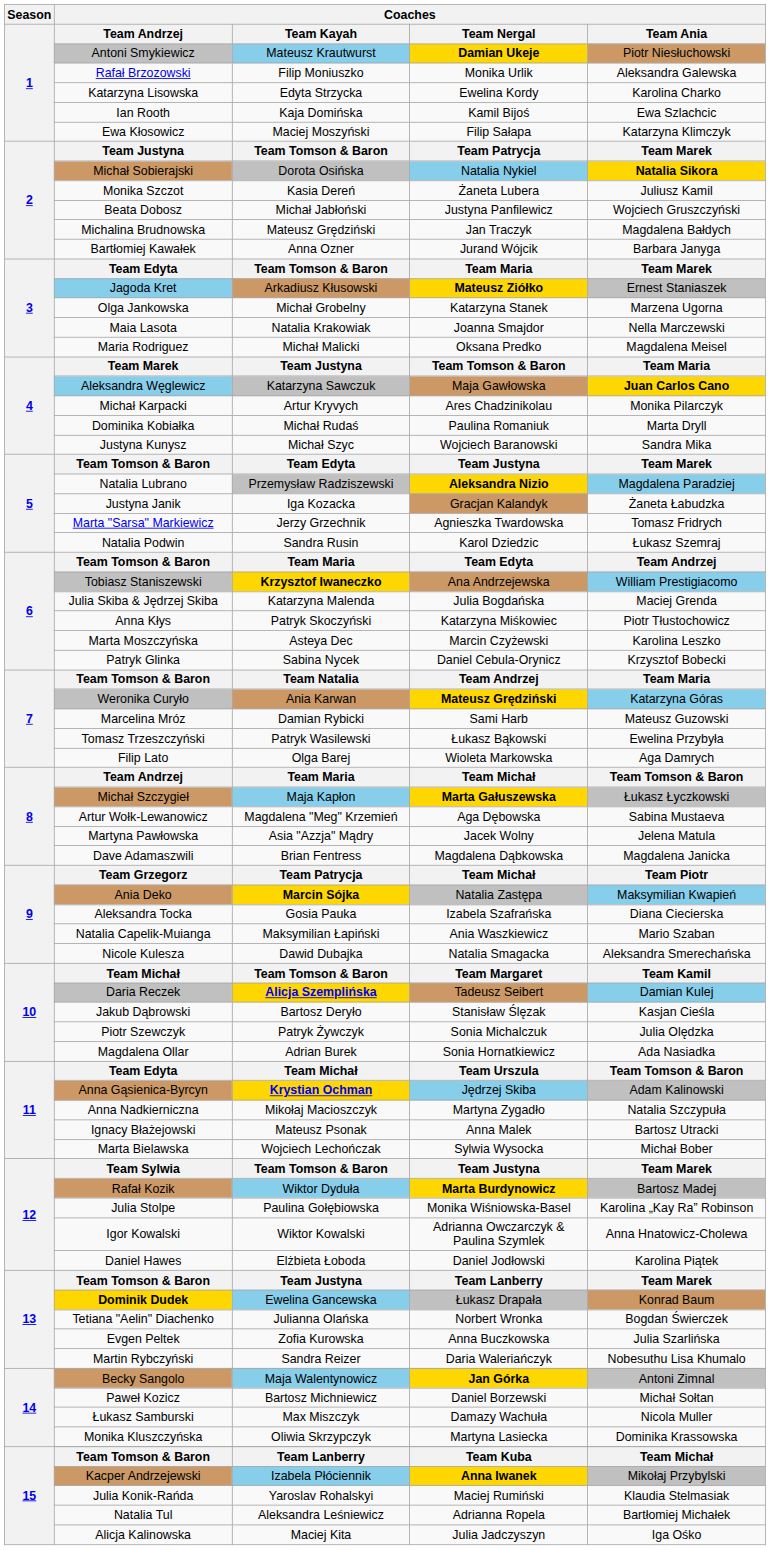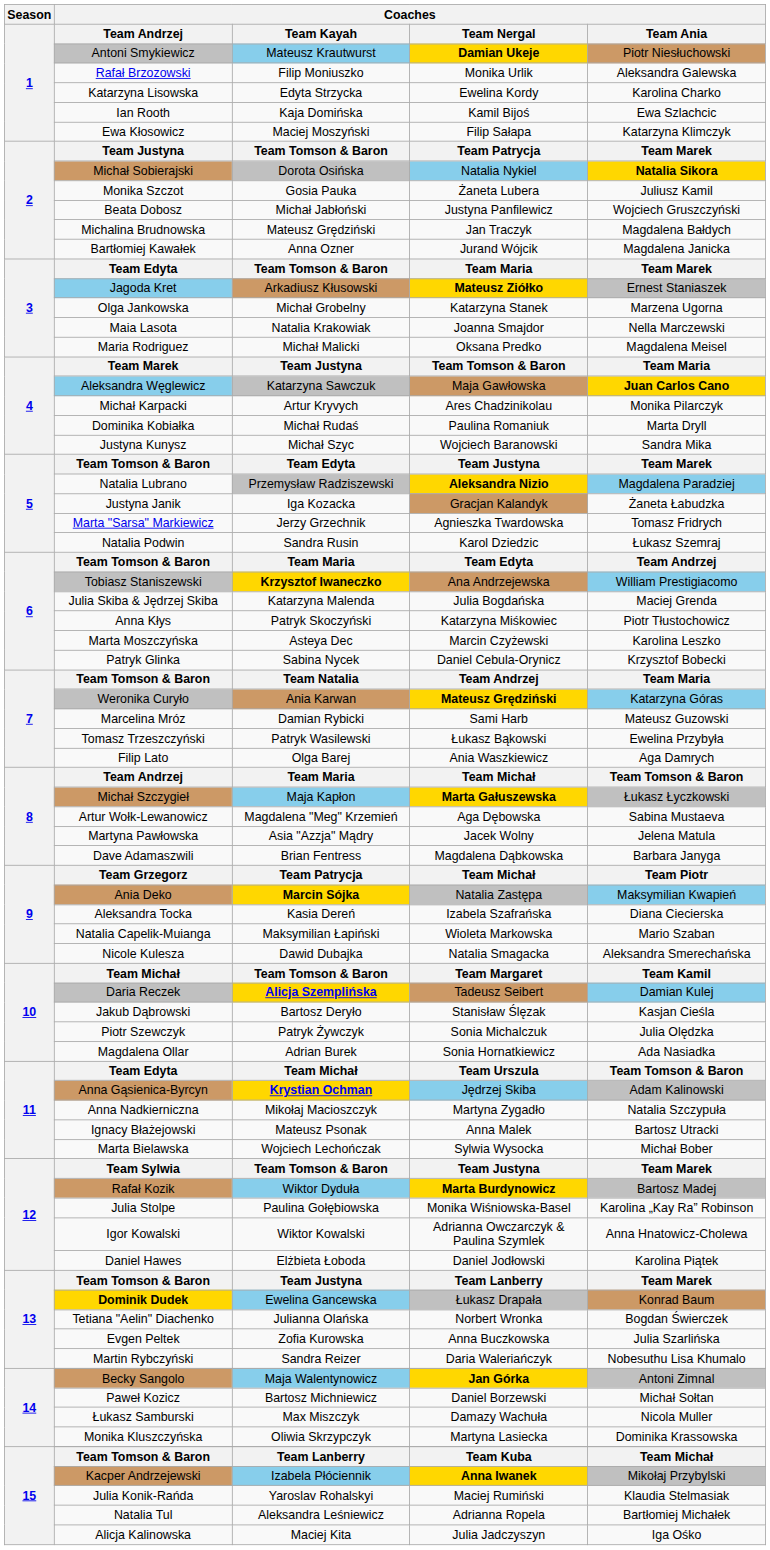Monika Szczot | Coaches / Team Kayah: Kasia Dereń -> Gosia Pauka
Bartłomiej Kawałek | Coaches / Team Ania: Barbara Janyga -> Magdalena Janicka
Filip Lato | Coaches / Team Nergal: Wioleta Markowska -> Ania Waszkiewicz
Dave Adamaszwili | Coaches / Team Ania: Magdalena Janicka -> Barbara Janyga
Aleksandra Tocka | Coaches / Team Kayah: Gosia Pauka -> Kasia Dereń
Natalia Capelik-Muianga | Coaches / Team Nergal: Ania Waszkiewicz -> Wioleta Markowska
